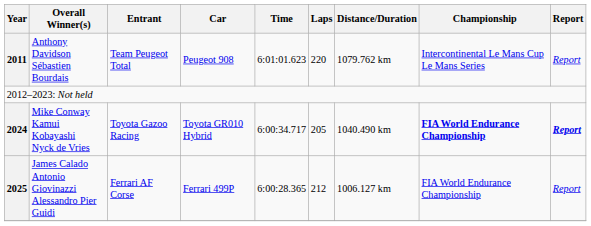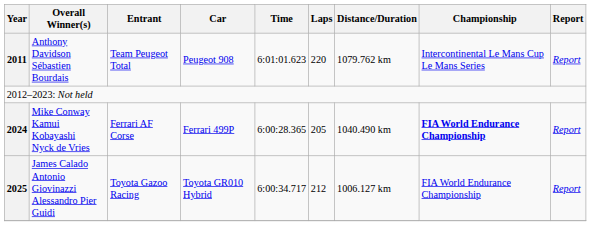Mike Conway Kamui Kobayashi Nyck de Vries | Entrant: Toyota Gazoo Racing -> Ferrari AF Corse
Mike Conway Kamui Kobayashi Nyck de Vries | Car: Toyota GR010 Hybrid -> Ferrari 499P
Mike Conway Kamui Kobayashi Nyck de Vries | Time: 6:00:34.717 -> 6:00:28.365
Mike Conway Kamui Kobayashi Nyck de Vries | Report: bold -> normal
James Calado Antonio Giovinazzi Alessandro Pier Guidi | Entrant: Ferrari AF Corse -> Toyota Gazoo Racing
James Calado Antonio Giovinazzi Alessandro Pier Guidi | Car: Ferrari 499P -> Toyota GR010 Hybrid
James Calado Antonio Giovinazzi Alessandro Pier Guidi | Time: 6:00:28.365 -> 6:00:34.717
